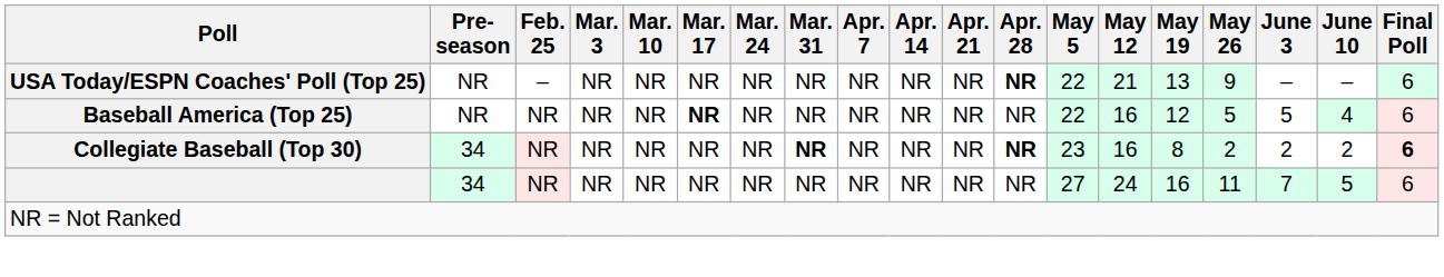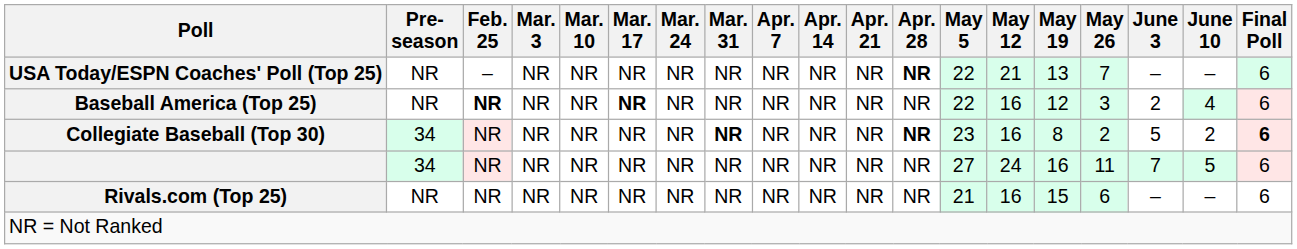USA Today/ESPN Coaches' Poll (Top 25) | May 26: 9 -> 7
Baseball America (Top 25) | Feb. 25: normal -> bold
Baseball America (Top 25) | May 26: 5 -> 3
Baseball America (Top 25) | June 3: 5 -> 2
Collegiate Baseball (Top 30) | June 3: 2 -> 5
+ row: Rivals.com (Top 25) | NR | NR | NR | NR | NR | NR | NR | NR | NR | NR | NR | 21 | 16 | 15 | 6 | – | – | 6
